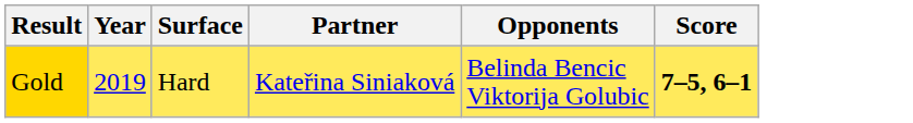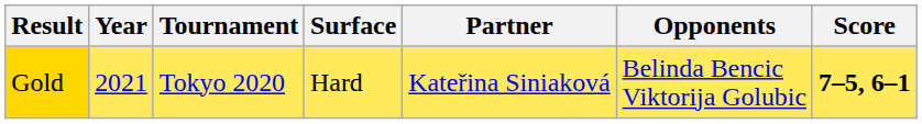+ column: Tournament | Tokyo 2020
Gold | Year: 2019 -> 2021
